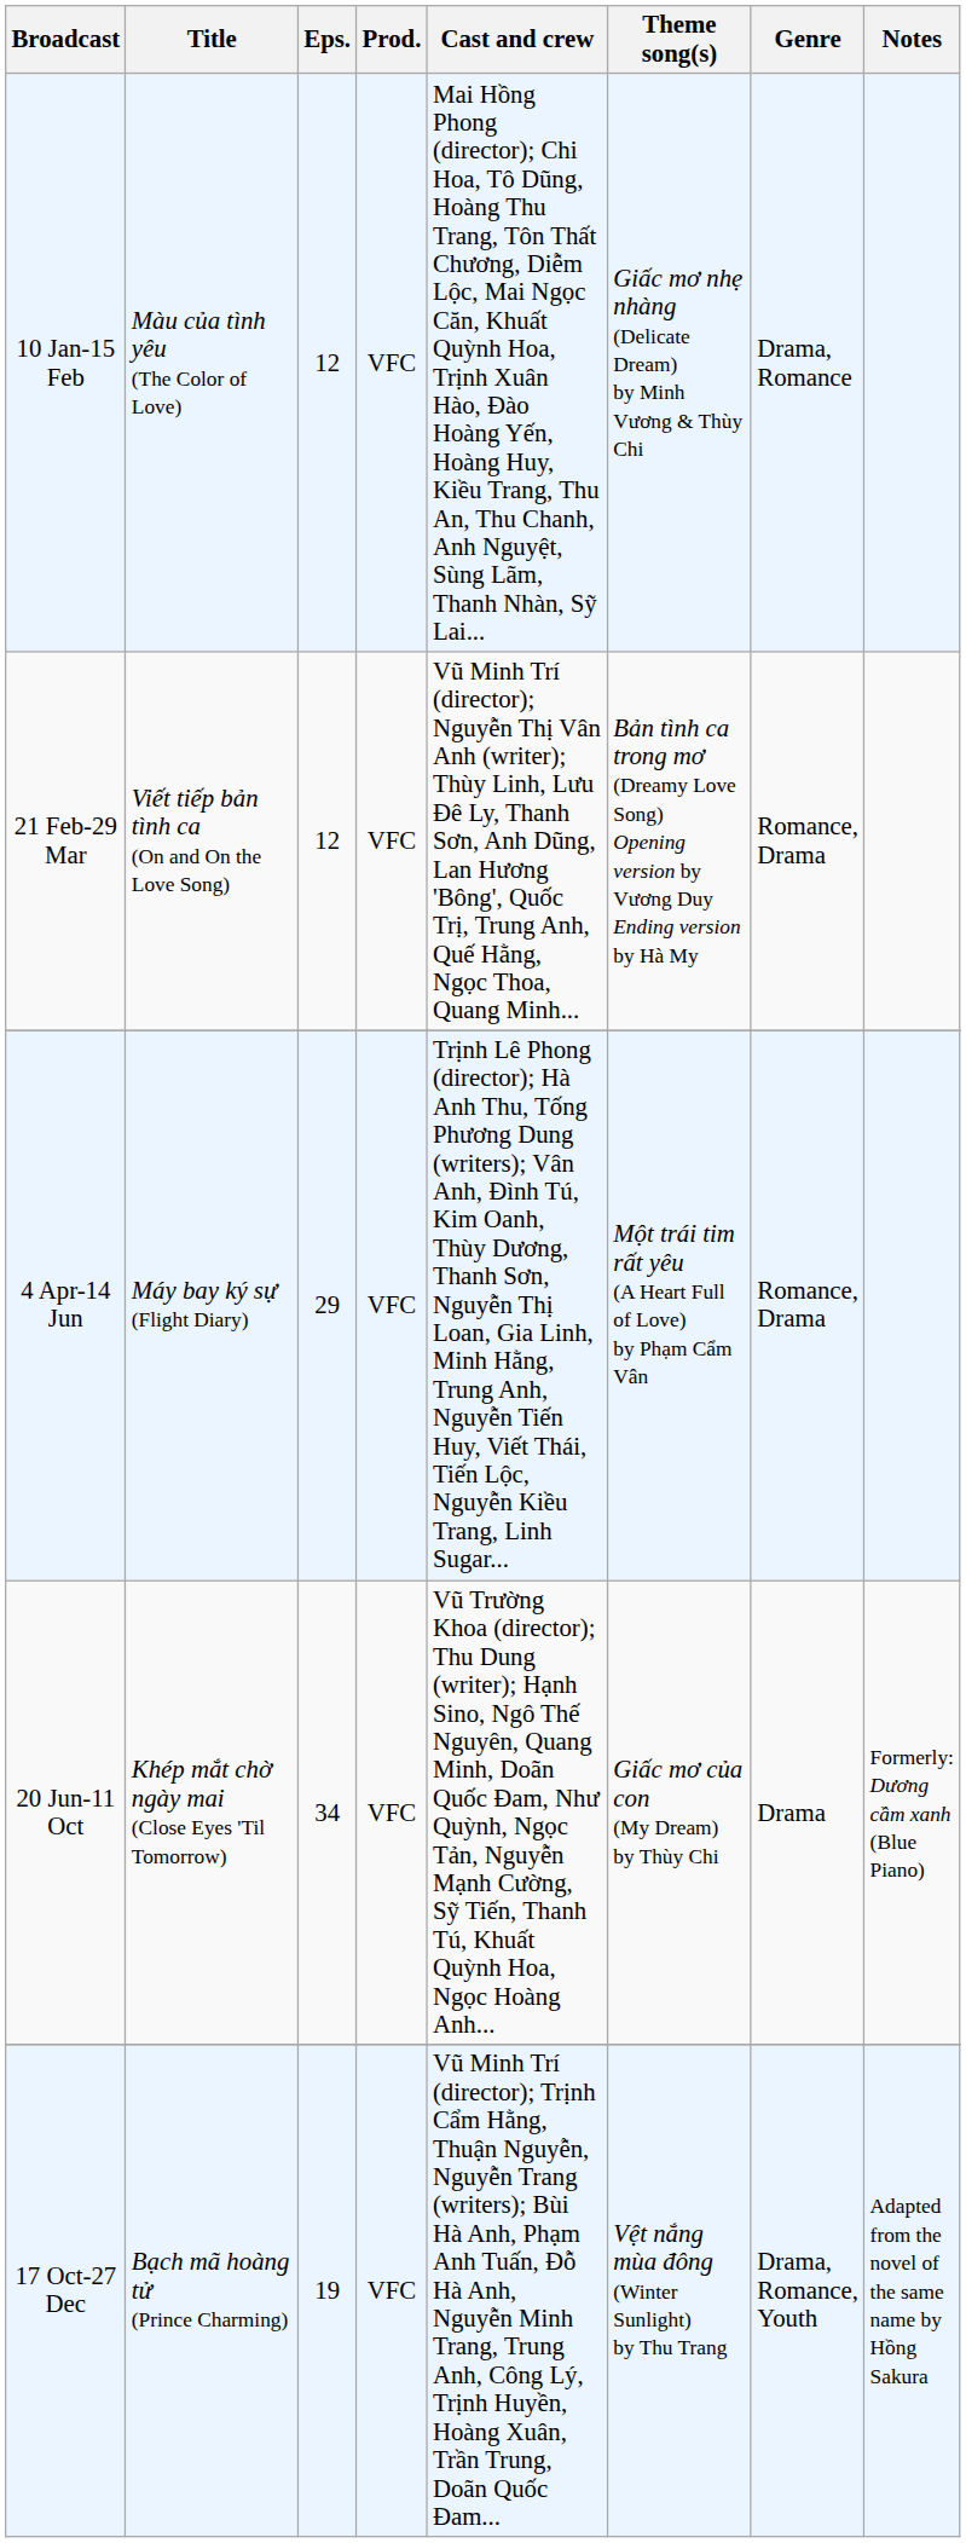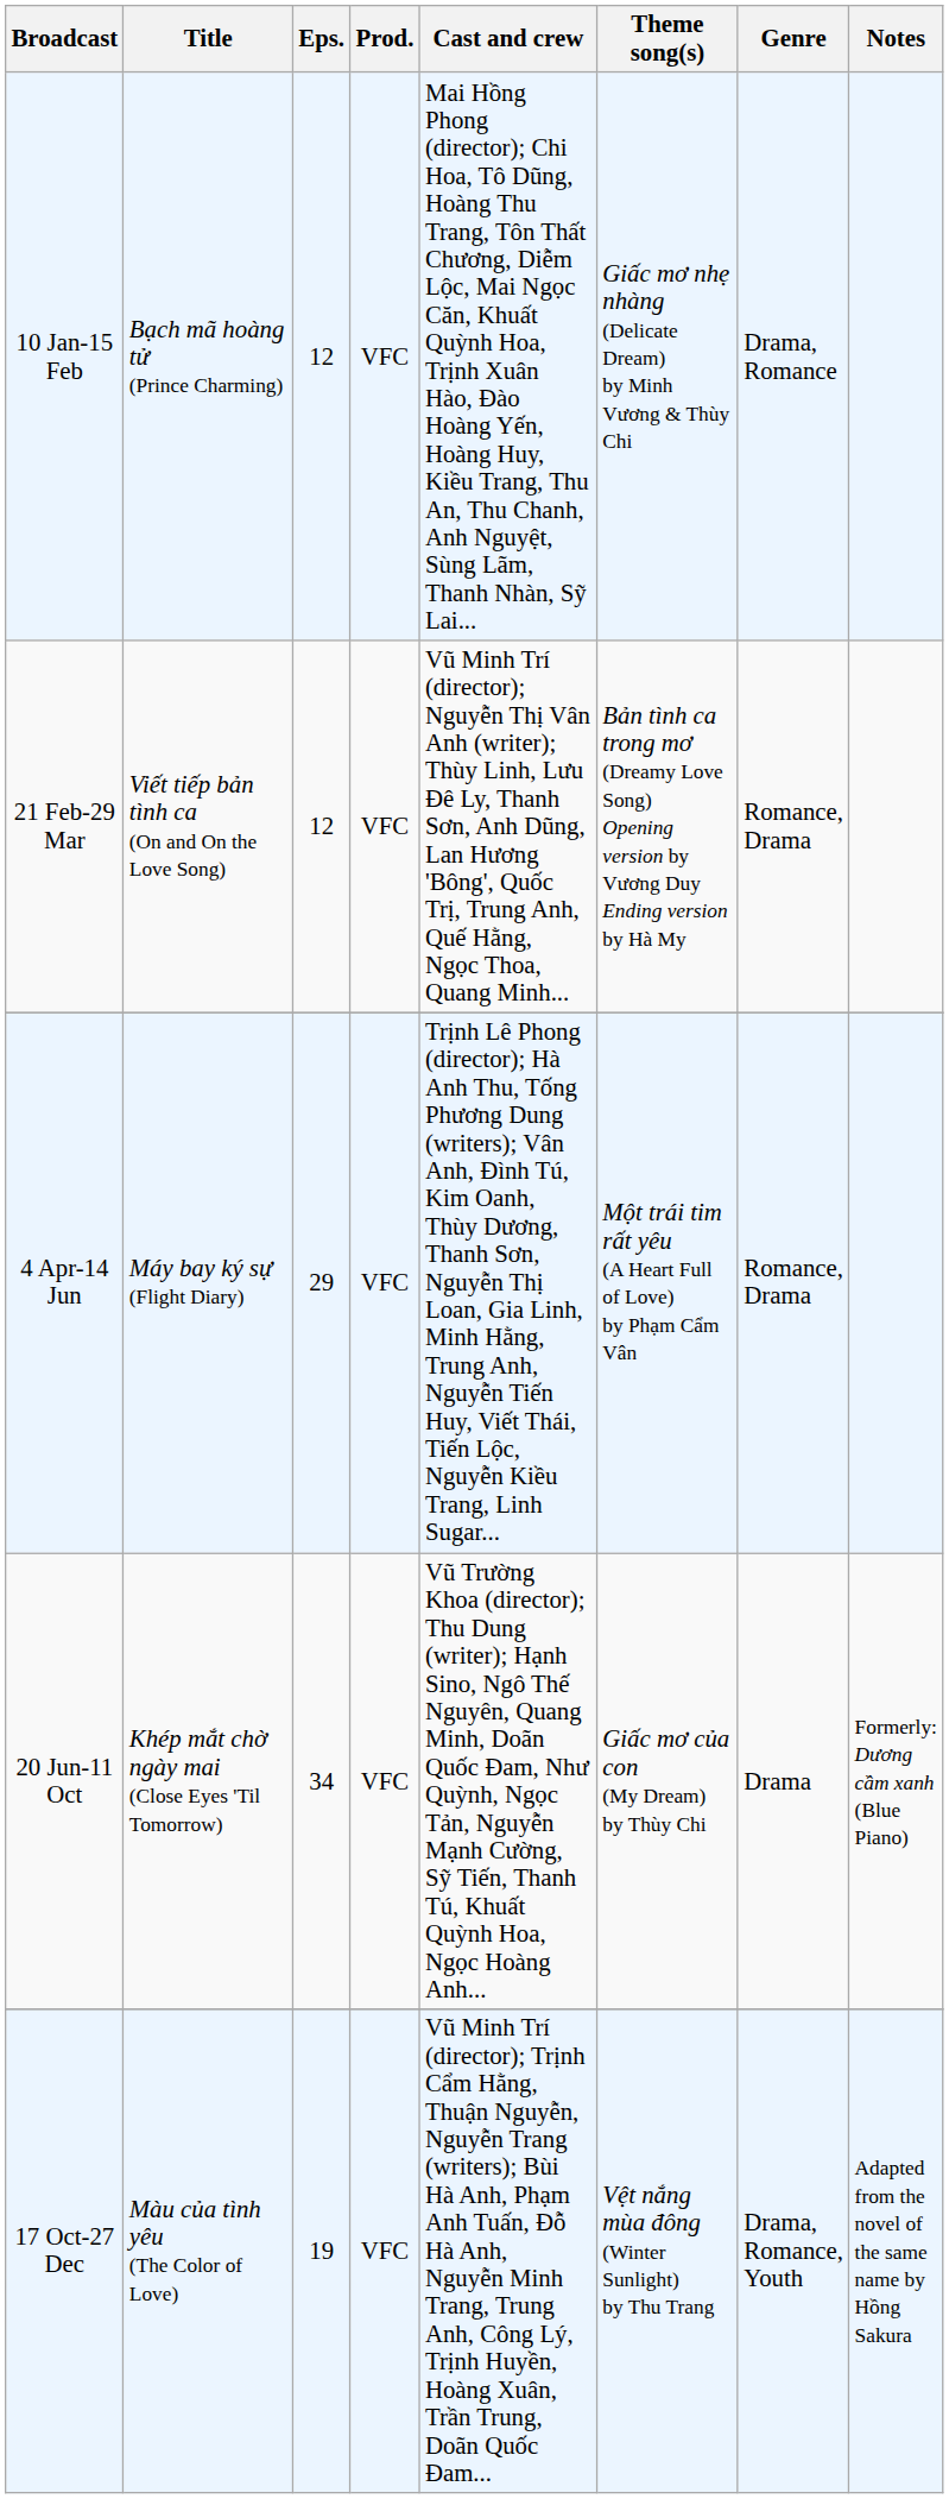10 Jan-15 Feb | Title: Màu của tình yêu (The Color of Love) -> Bạch mã hoàng tử (Prince Charming)
17 Oct-27 Dec | Title: Bạch mã hoàng tử (Prince Charming) -> Màu của tình yêu (The Color of Love)
